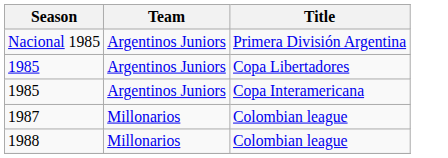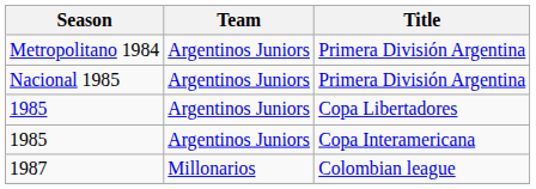+ row: Metropolitano 1984 | Argentinos Juniors | Primera División Argentina
- row: 1988 | Millonarios | Colombian league
